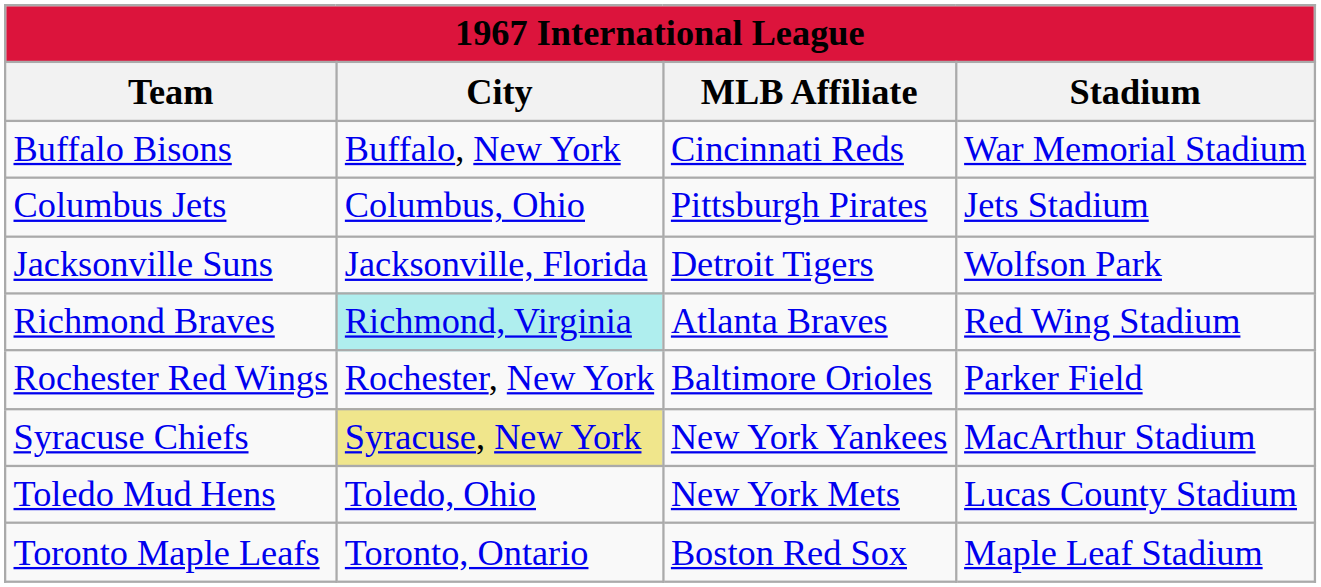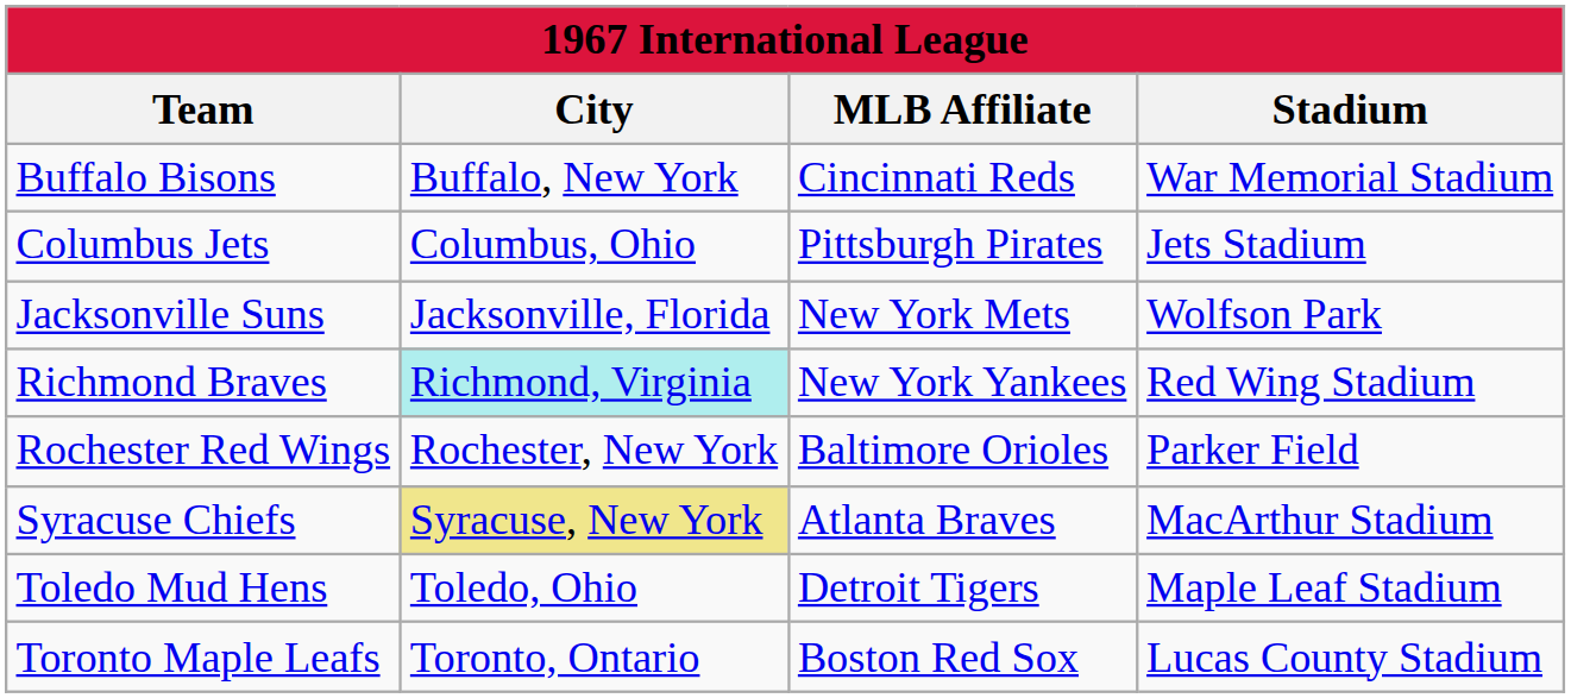Jacksonville Suns | MLB Affiliate: Detroit Tigers -> New York Mets
Richmond Braves | MLB Affiliate: Atlanta Braves -> New York Yankees
Syracuse Chiefs | MLB Affiliate: New York Yankees -> Atlanta Braves
Toledo Mud Hens | MLB Affiliate: New York Mets -> Detroit Tigers
Toledo Mud Hens | Stadium: Lucas County Stadium -> Maple Leaf Stadium
Toronto Maple Leafs | Stadium: Maple Leaf Stadium -> Lucas County Stadium
